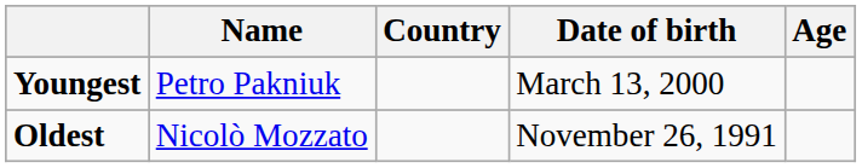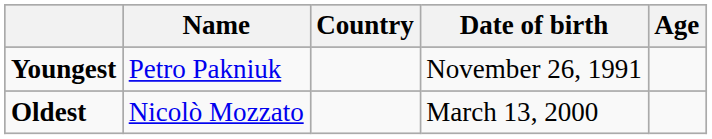Youngest | Date of birth: March 13, 2000 -> November 26, 1991
Oldest | Date of birth: November 26, 1991 -> March 13, 2000
